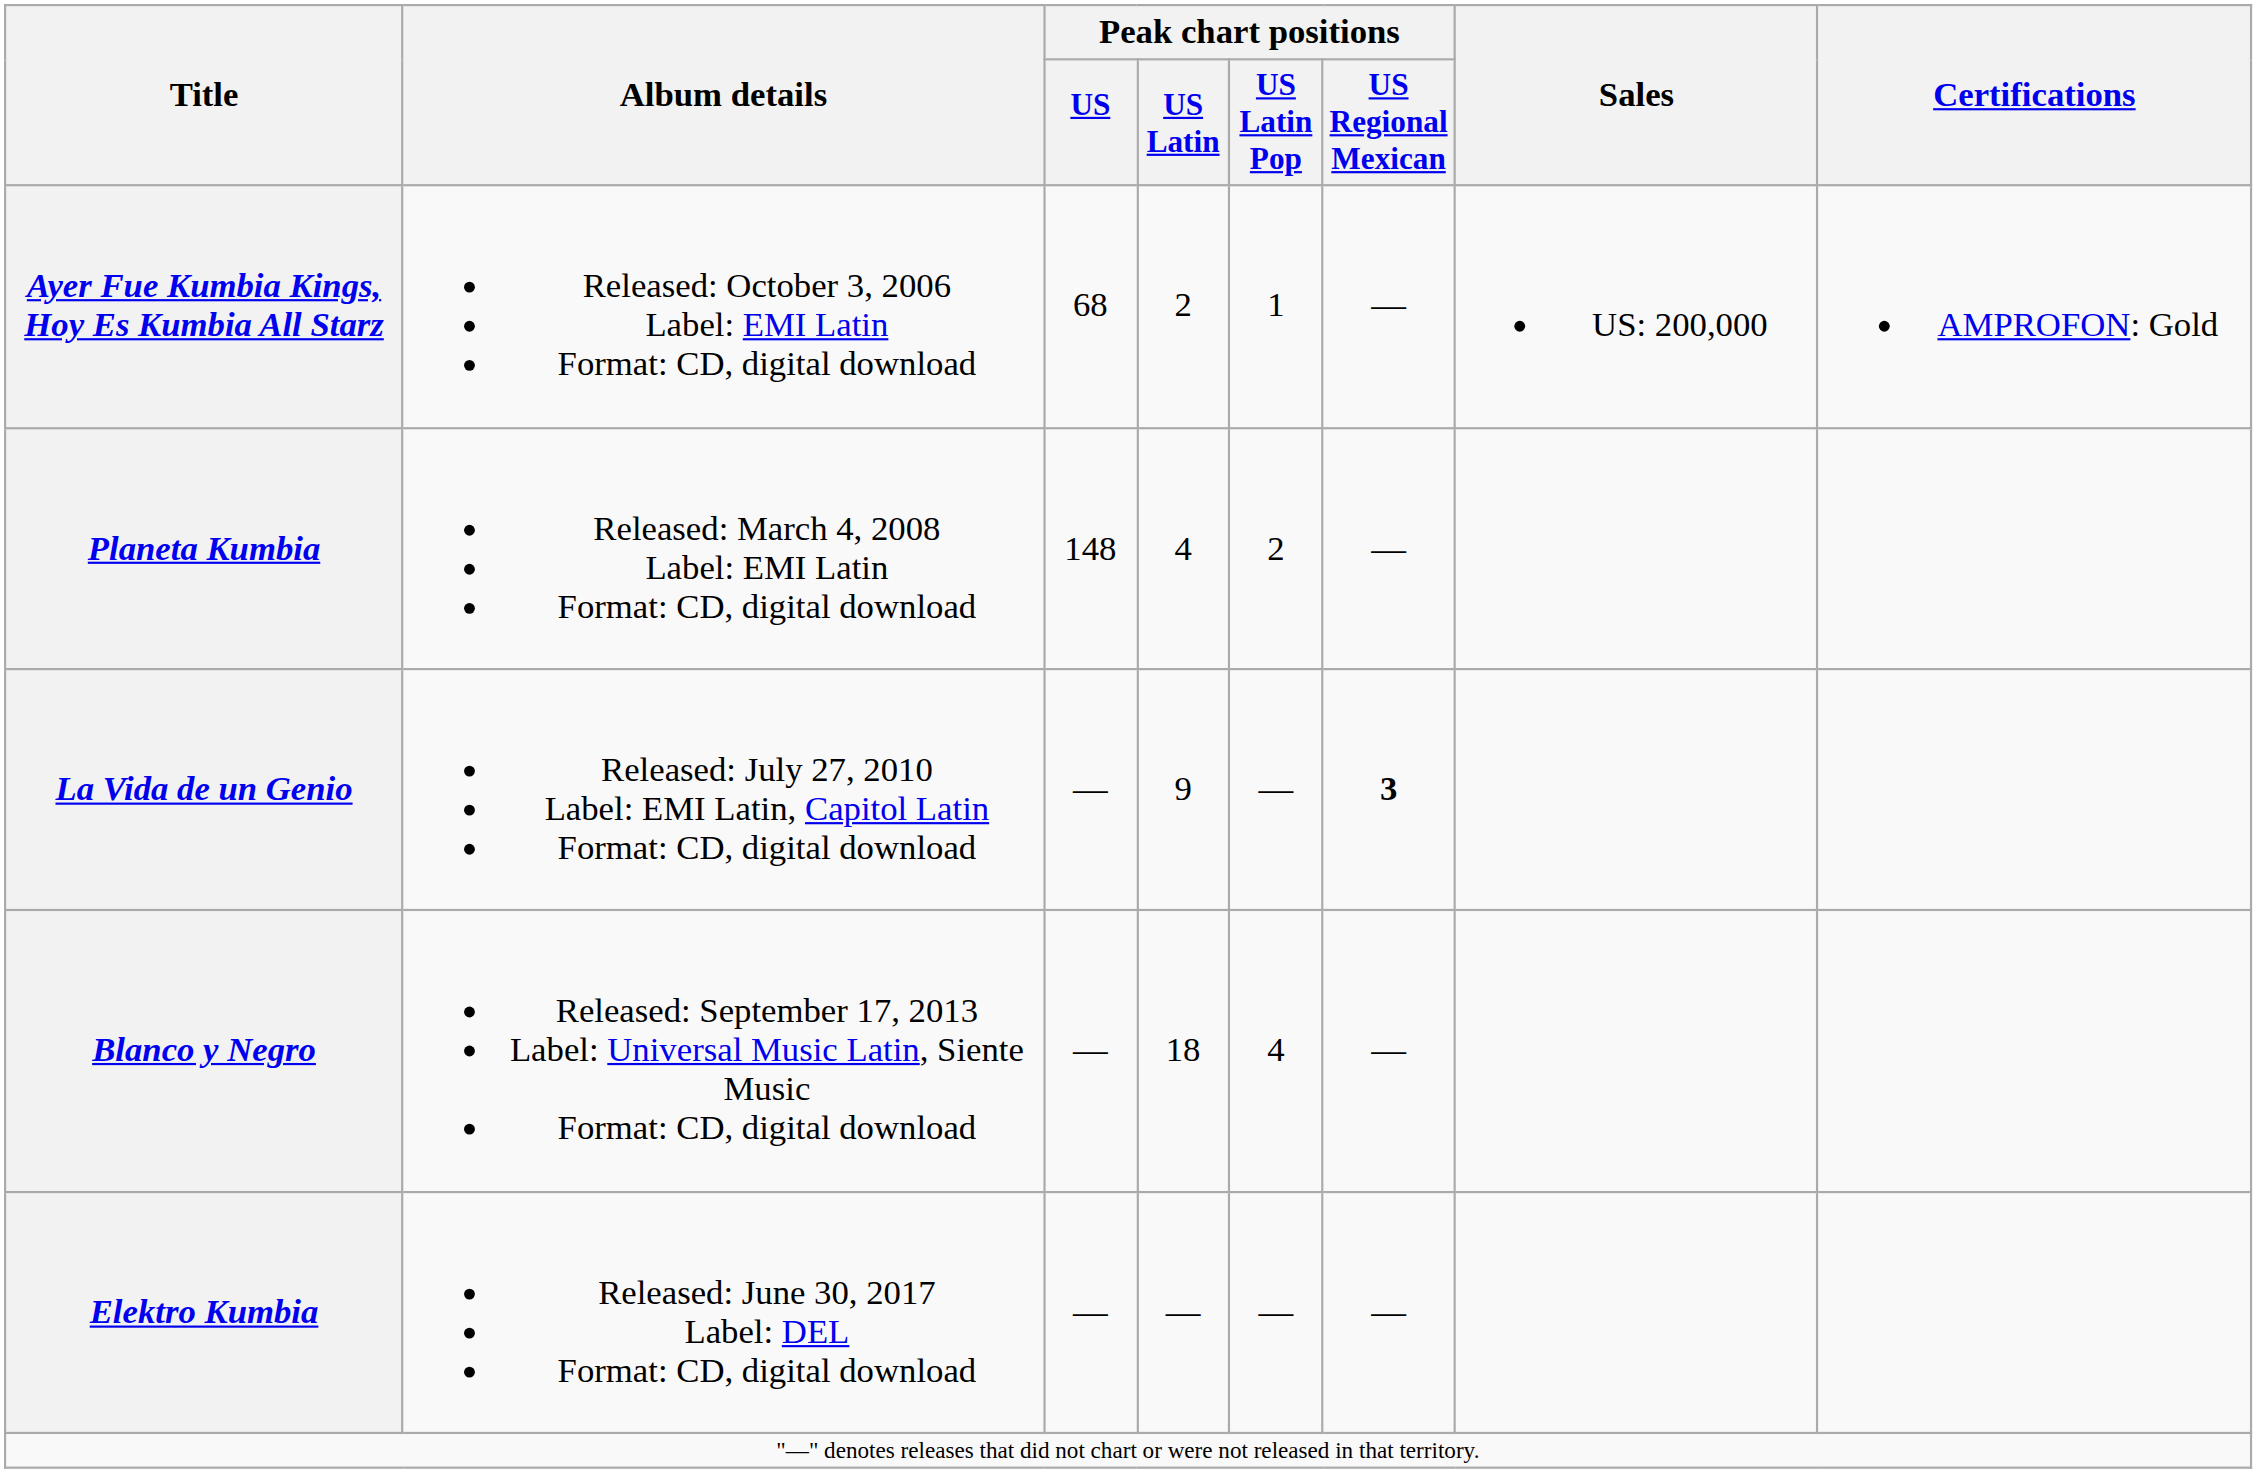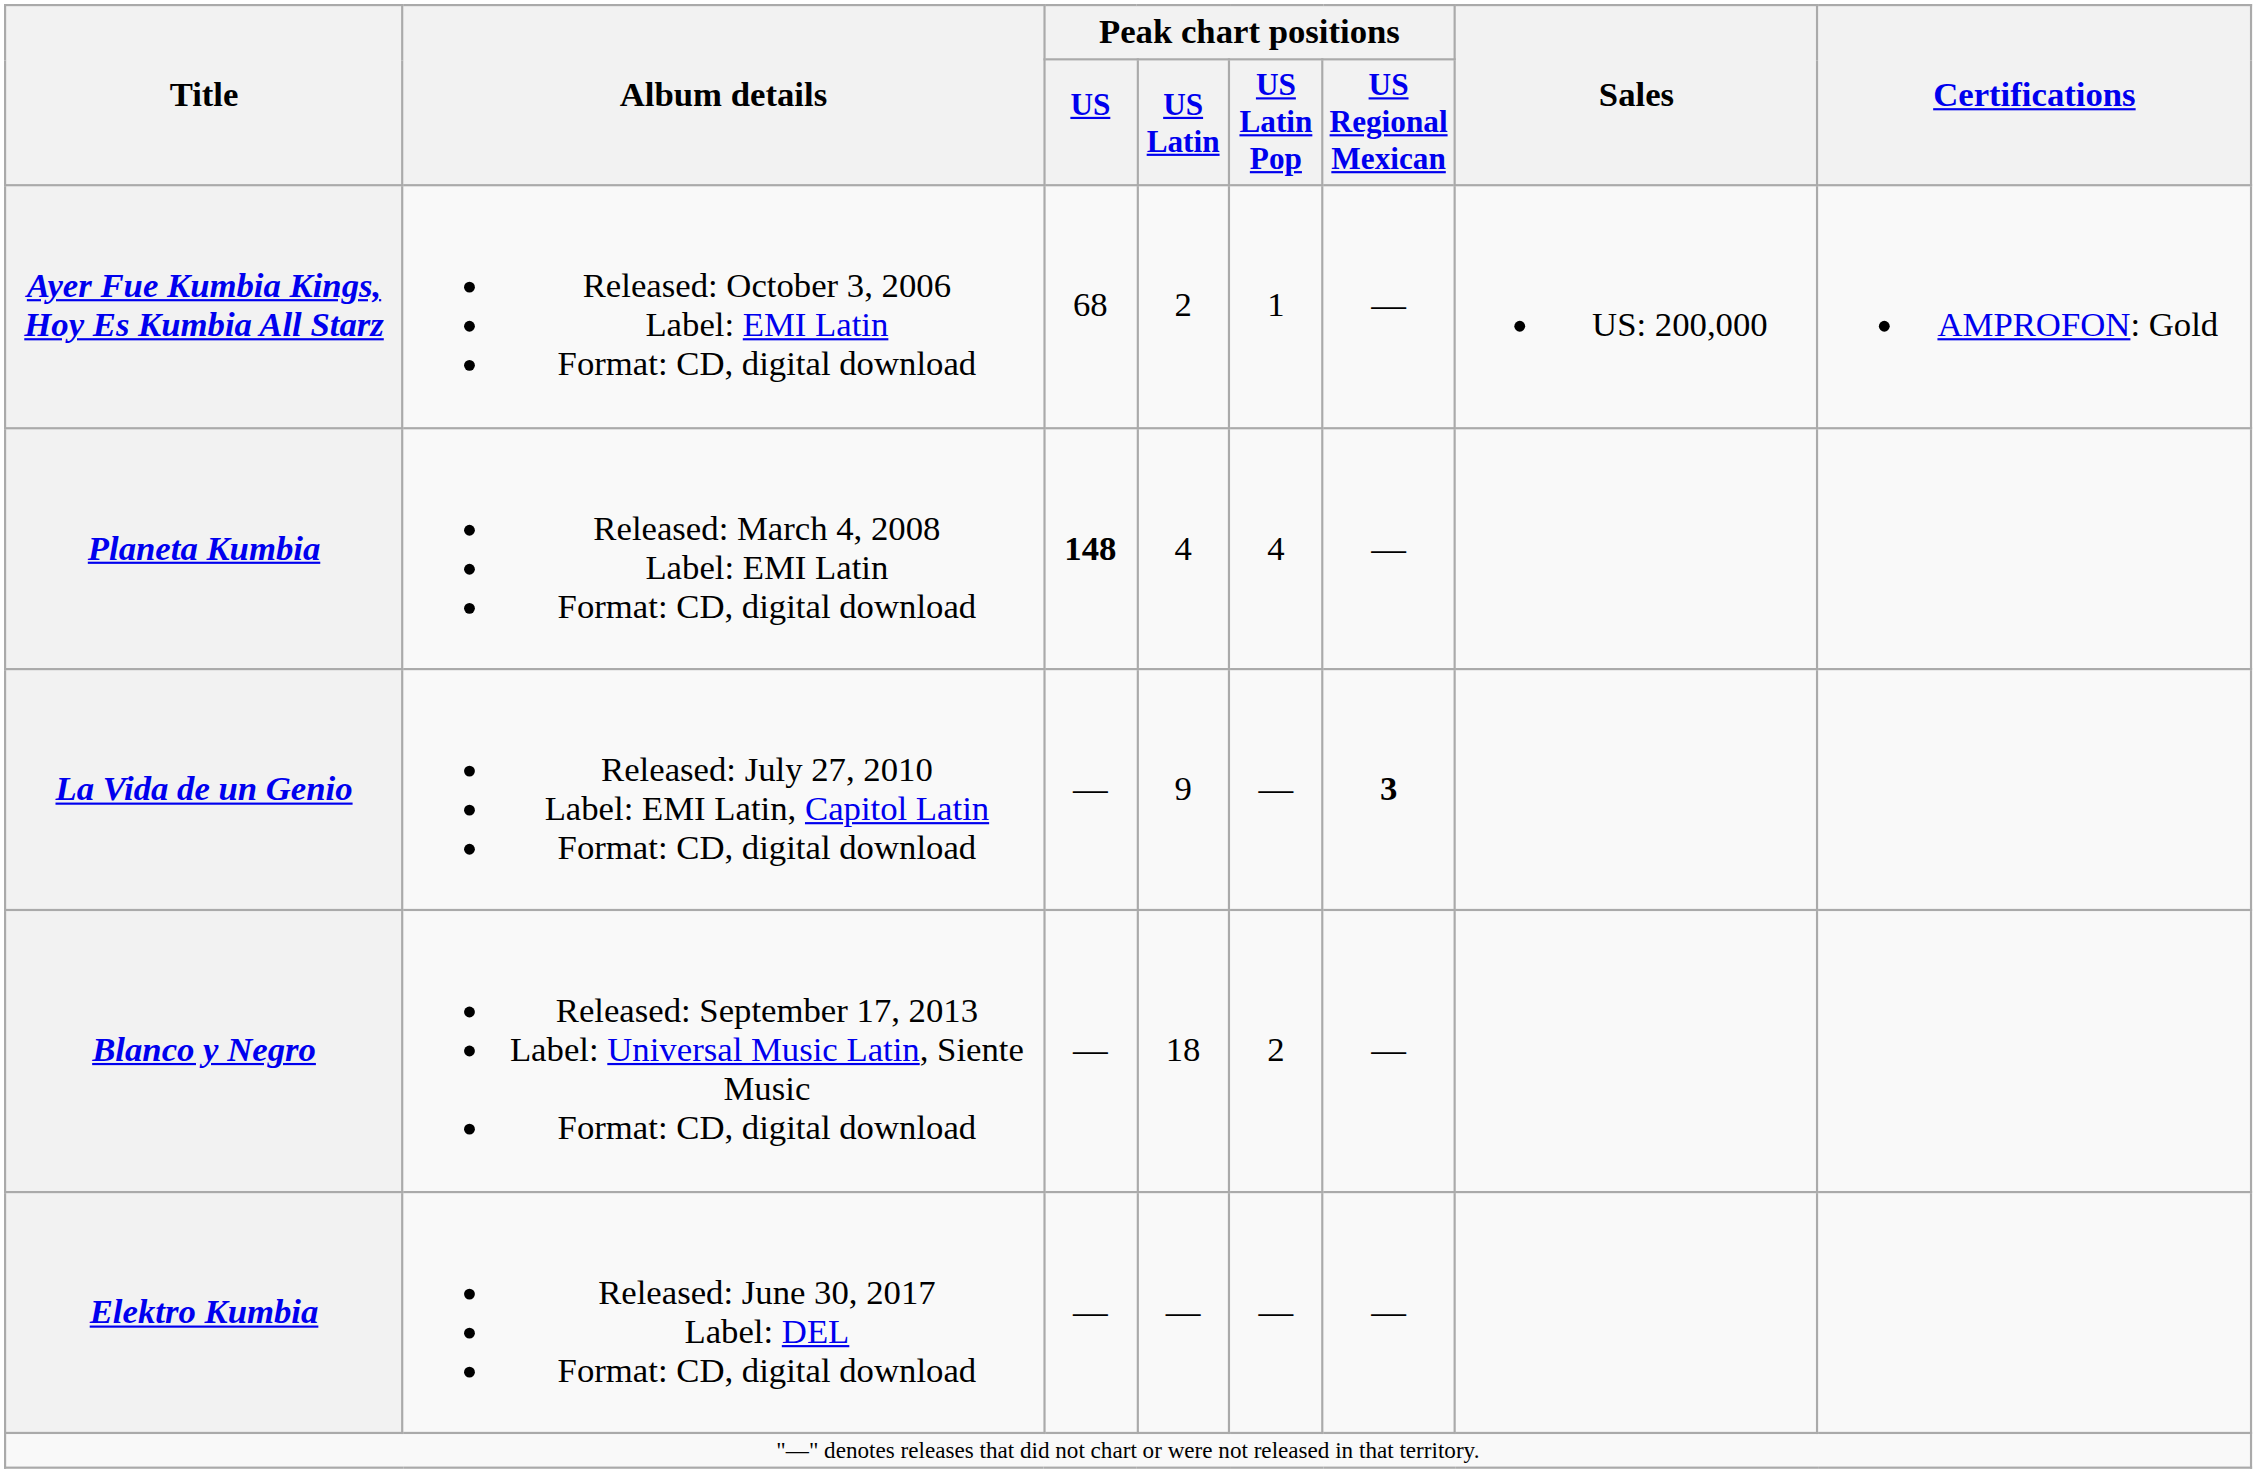Planeta Kumbia | Peak chart positions / US: normal -> bold
Planeta Kumbia | Peak chart positions / US Latin Pop: 2 -> 4
Blanco y Negro | Peak chart positions / US Latin Pop: 4 -> 2
